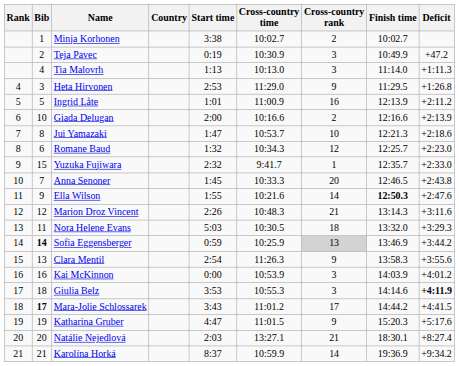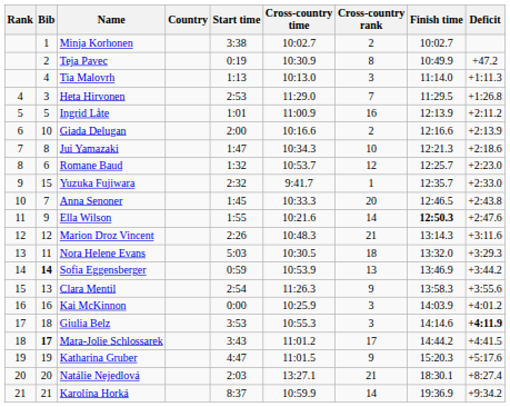Teja Pavec | Cross-country rank: 3 -> 8
Heta Hirvonen | Cross-country rank: 9 -> 7
Jui Yamazaki | Cross-country time: 10:53.7 -> 10:34.3
Romane Baud | Cross-country time: 10:34.3 -> 10:53.7
Sofia Eggensberger | Cross-country time: 10:25.9 -> 10:53.9
Sofia Eggensberger | Cross-country rank: lightgrey background -> no background
Kai McKinnon | Cross-country time: 10:53.9 -> 10:25.9
